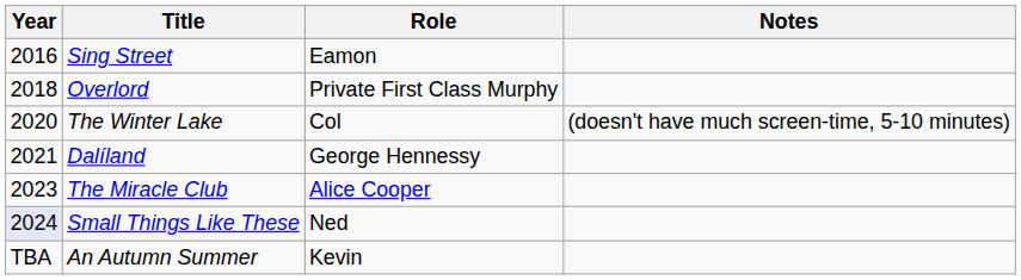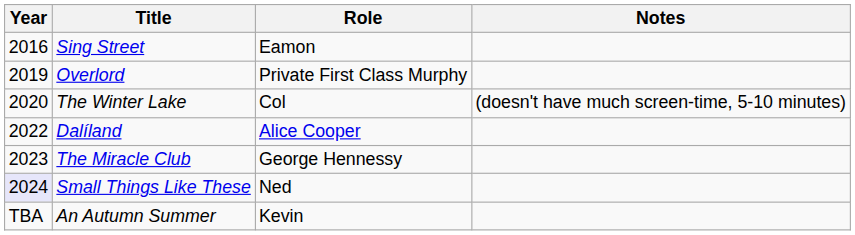Overlord | Year: 2018 -> 2019
Dalíland | Year: 2021 -> 2022
Dalíland | Role: George Hennessy -> Alice Cooper
The Miracle Club | Role: Alice Cooper -> George Hennessy
